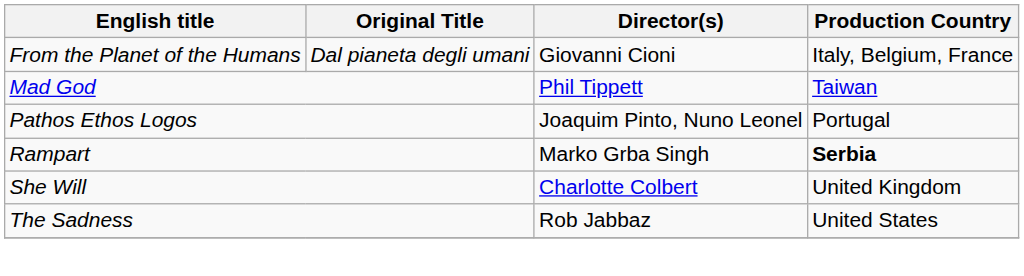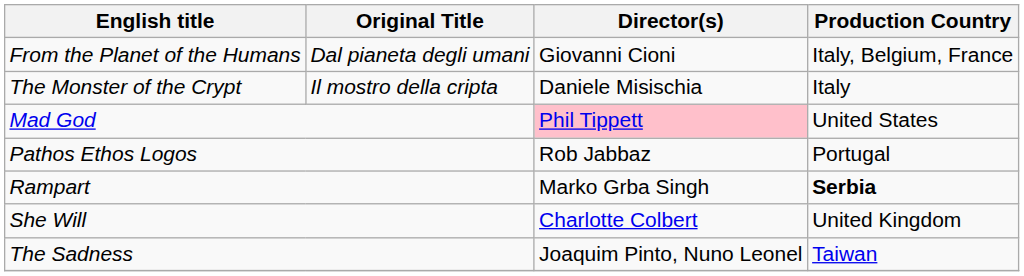+ row: The Monster of the Crypt | Il mostro della cripta | Daniele Misischia | Italy
Mad God | Director(s): no background -> pink background
Mad God | Production Country: Taiwan -> United States
Pathos Ethos Logos | Director(s): Joaquim Pinto, Nuno Leonel -> Rob Jabbaz
The Sadness | Director(s): Rob Jabbaz -> Joaquim Pinto, Nuno Leonel
The Sadness | Production Country: United States -> Taiwan
